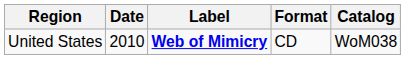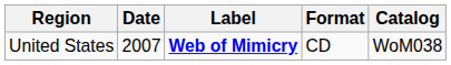United States | Date: 2010 -> 2007
